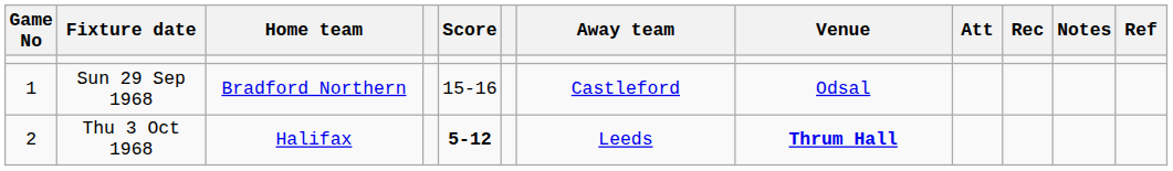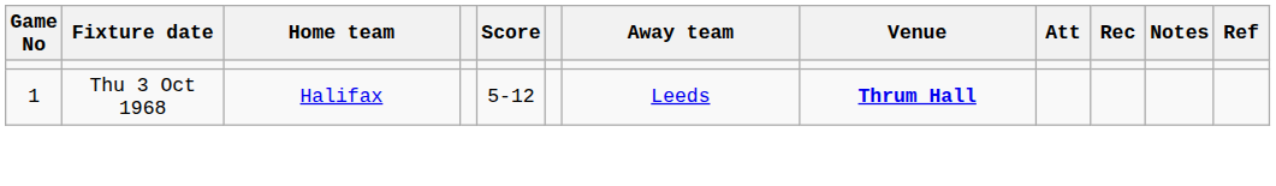- row: 1 | Sun 29 Sep 1968 | Bradford Northern | 15-16 | Castleford | Odsal
Thu 3 Oct 1968 | Game No: 2 -> 1
Thu 3 Oct 1968 | Score: bold -> normal
